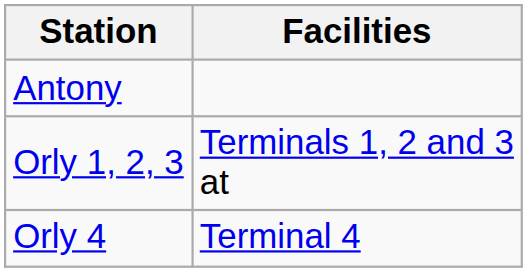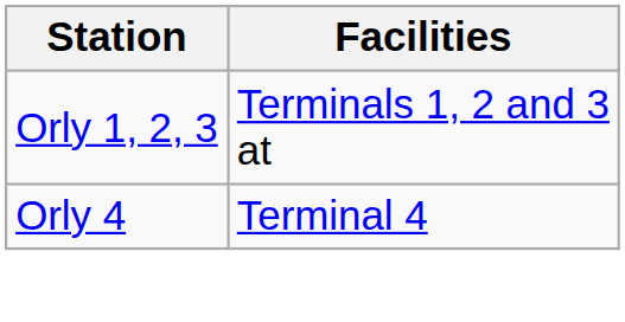- row: Antony
